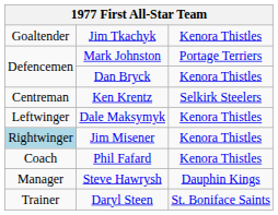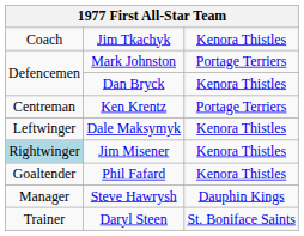Jim Tkachyk | column 1: Goaltender -> Coach
Ken Krentz | column 3: Selkirk Steelers -> Portage Terriers
Phil Fafard | column 1: Coach -> Goaltender
